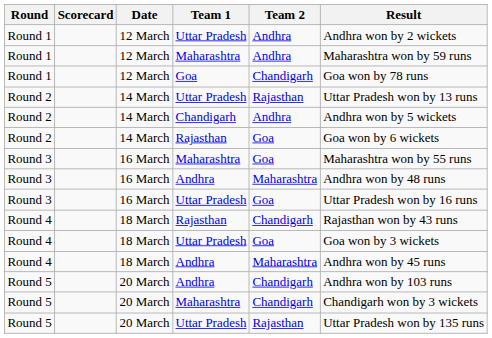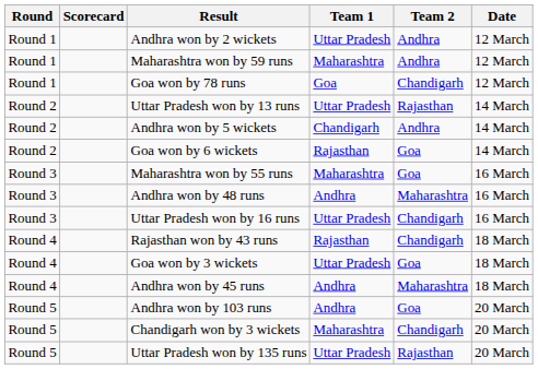columns swapped: Date <-> Result
Round 3 / Uttar Pradesh | Team 2: Goa -> Chandigarh
Round 5 / Andhra | Team 2: Chandigarh -> Goa
